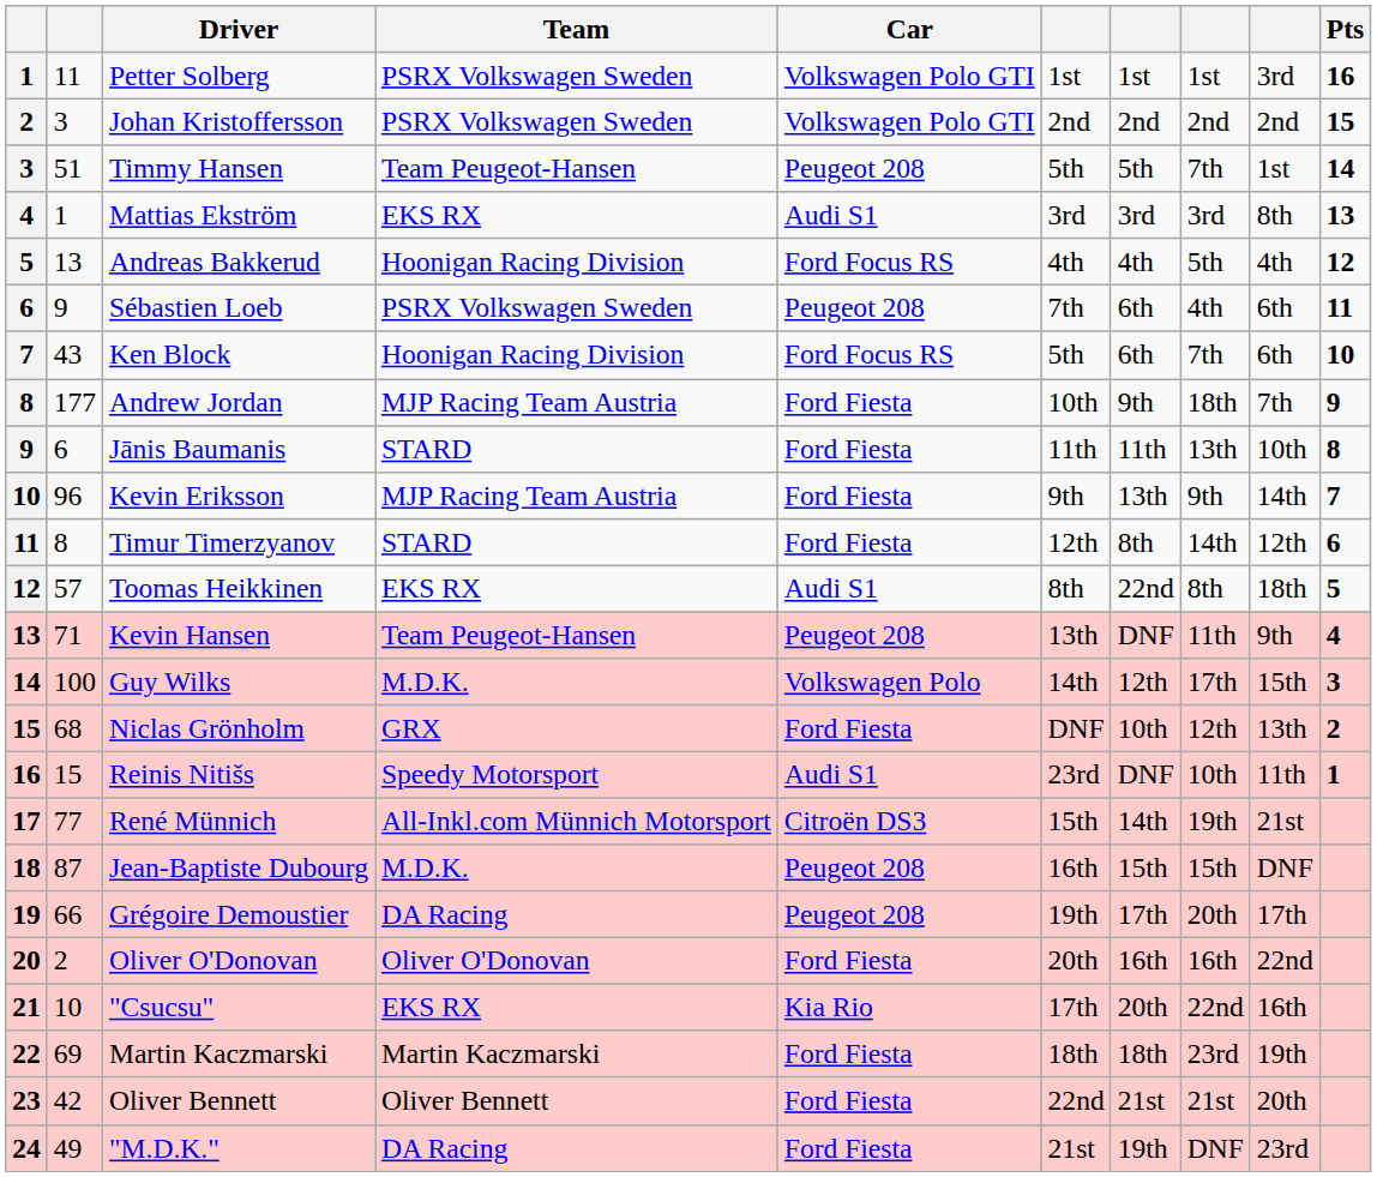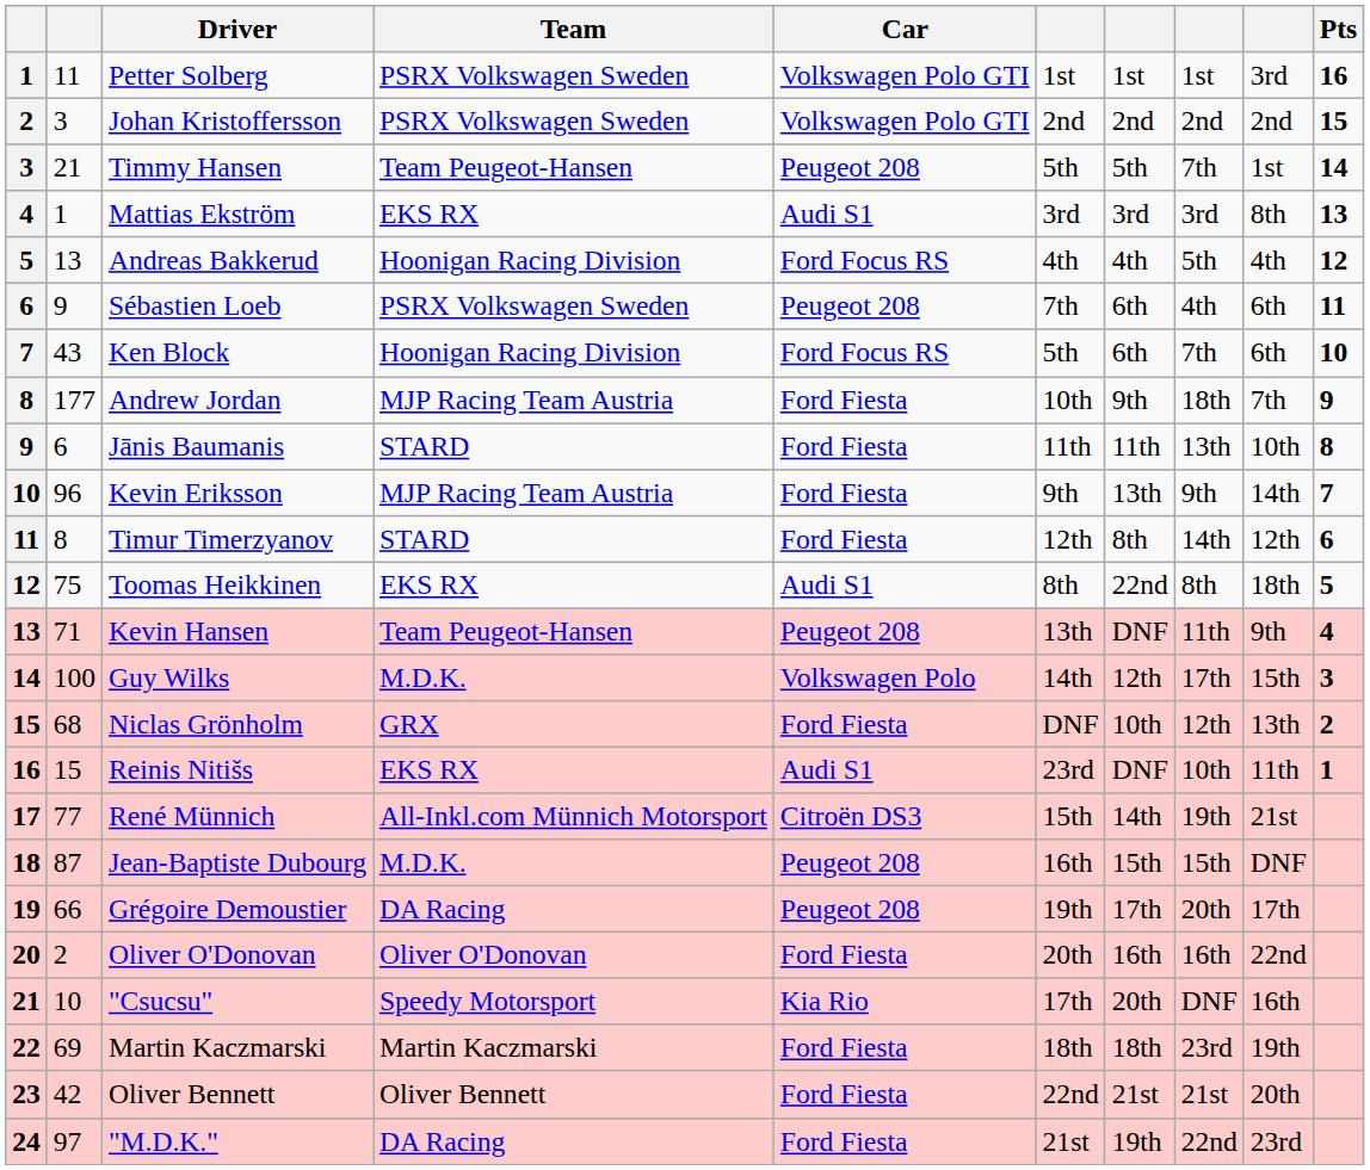Timmy Hansen | column 2: 51 -> 21
Toomas Heikkinen | column 2: 57 -> 75
Reinis Nitišs | Team: Speedy Motorsport -> EKS RX
"Csucsu" | Team: EKS RX -> Speedy Motorsport
"Csucsu" | column 8: 22nd -> DNF
"M.D.K." | column 2: 49 -> 97
"M.D.K." | column 8: DNF -> 22nd
